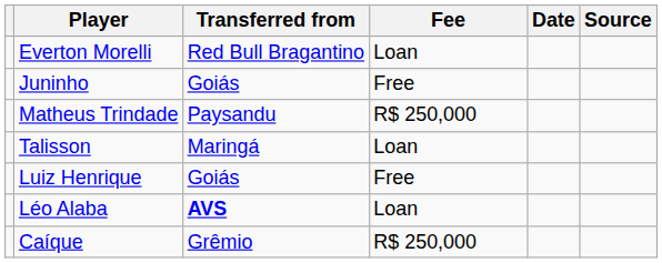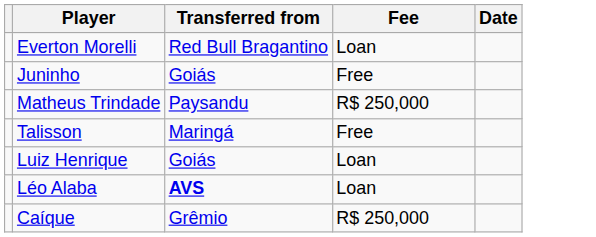- column: Source
Talisson | Fee: Loan -> Free
Luiz Henrique | Fee: Free -> Loan
